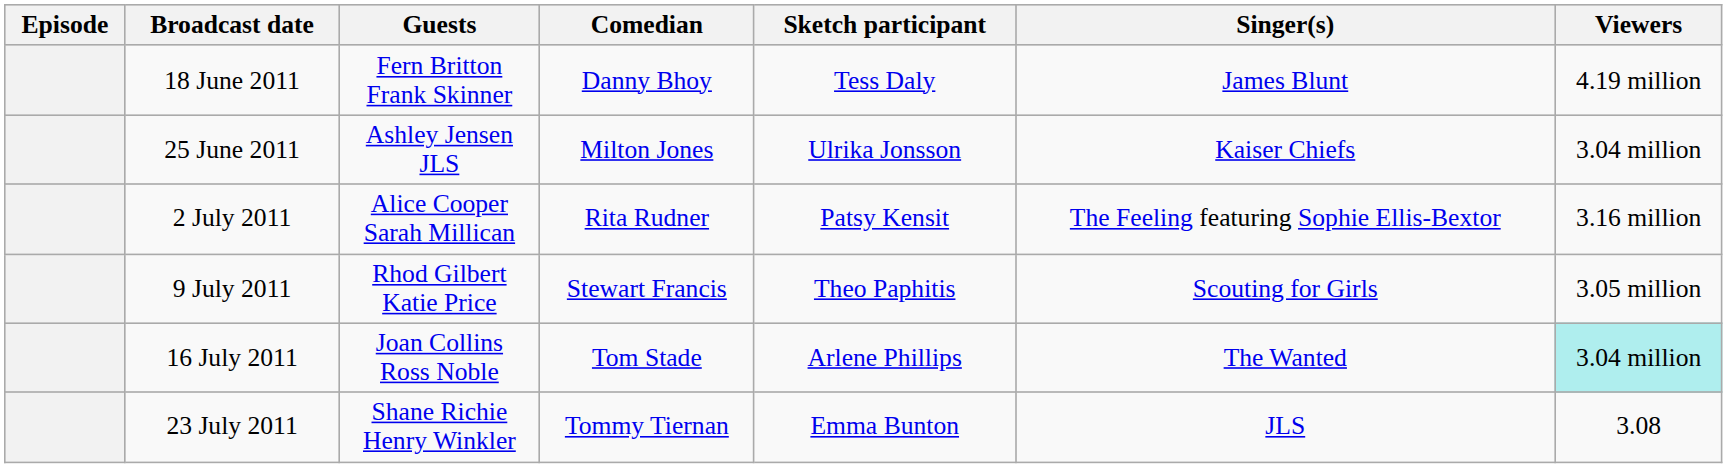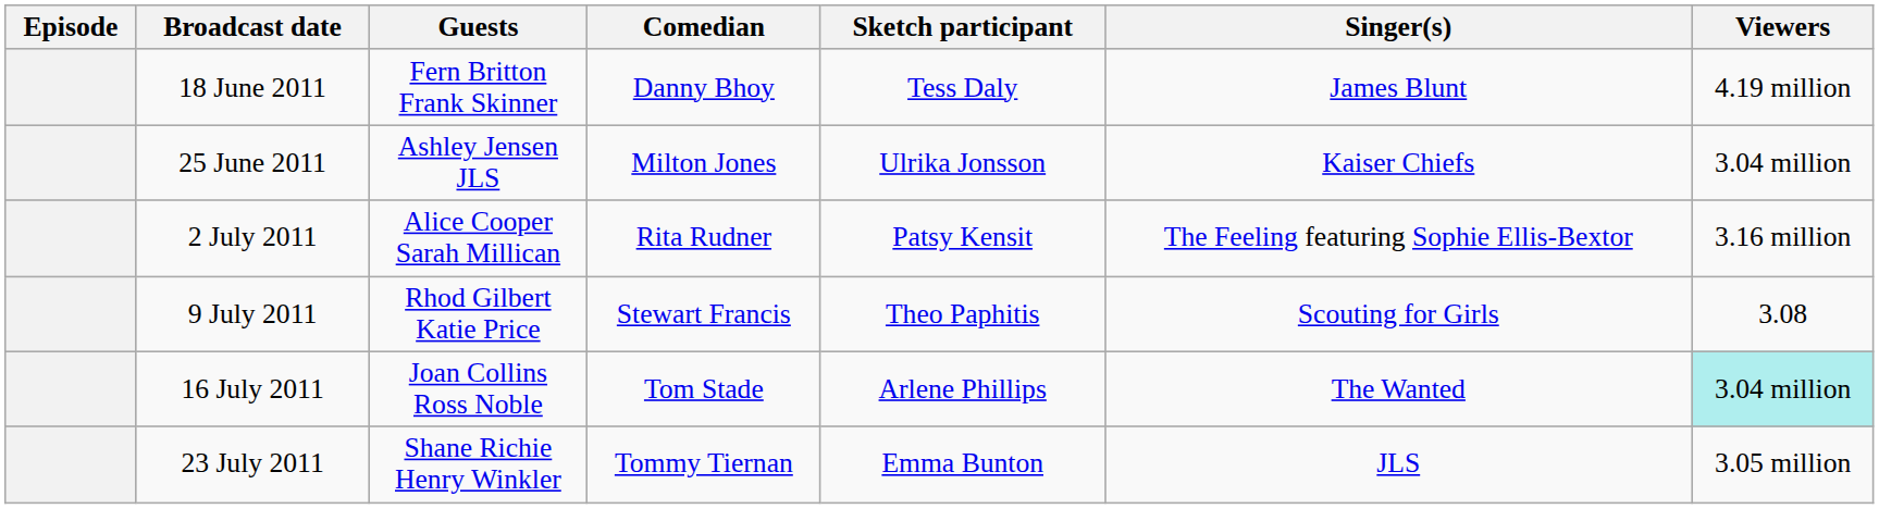9 July 2011 | Viewers: 3.05 million -> 3.08
23 July 2011 | Viewers: 3.08 -> 3.05 million
